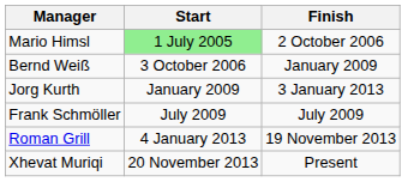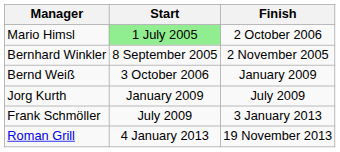+ row: Bernhard Winkler | 8 September 2005 | 2 November 2005
Jorg Kurth | Finish: 3 January 2013 -> July 2009
Frank Schmöller | Finish: July 2009 -> 3 January 2013
- row: Xhevat Muriqi | 20 November 2013 | Present
